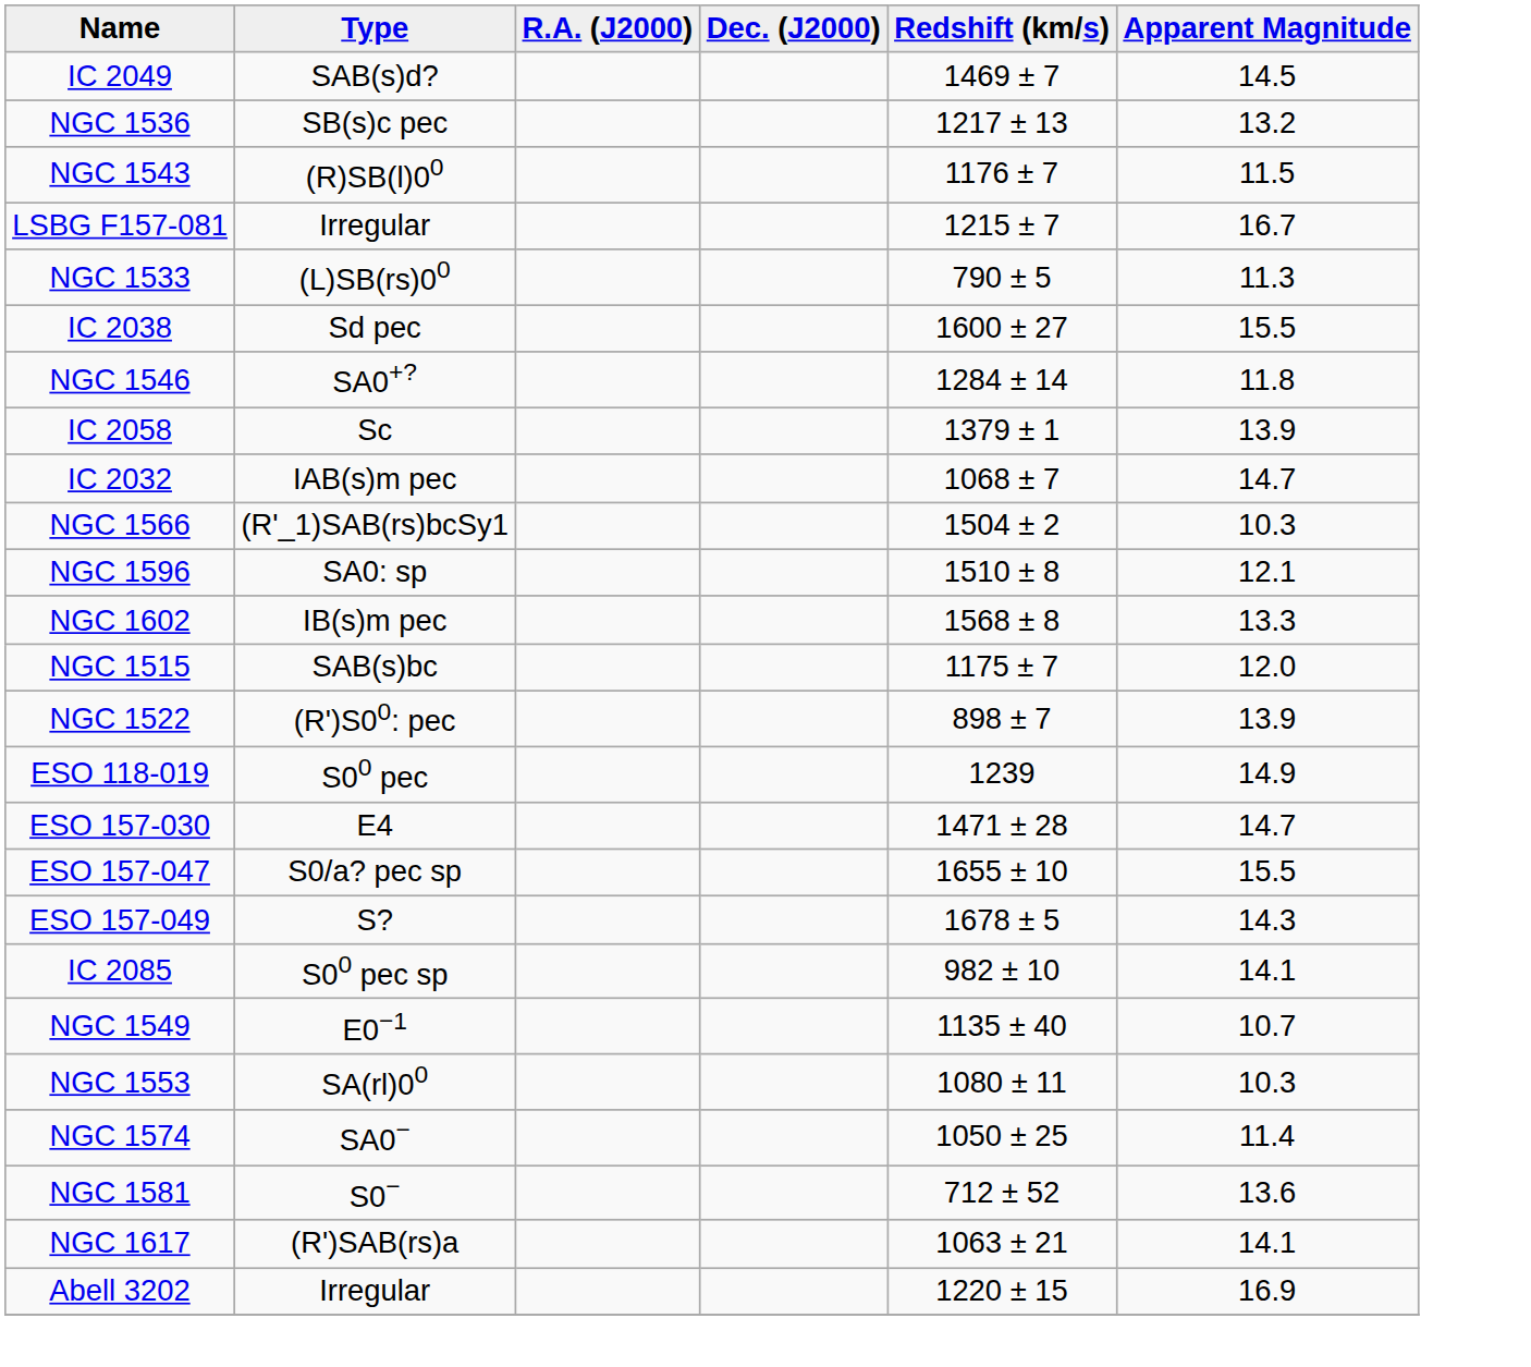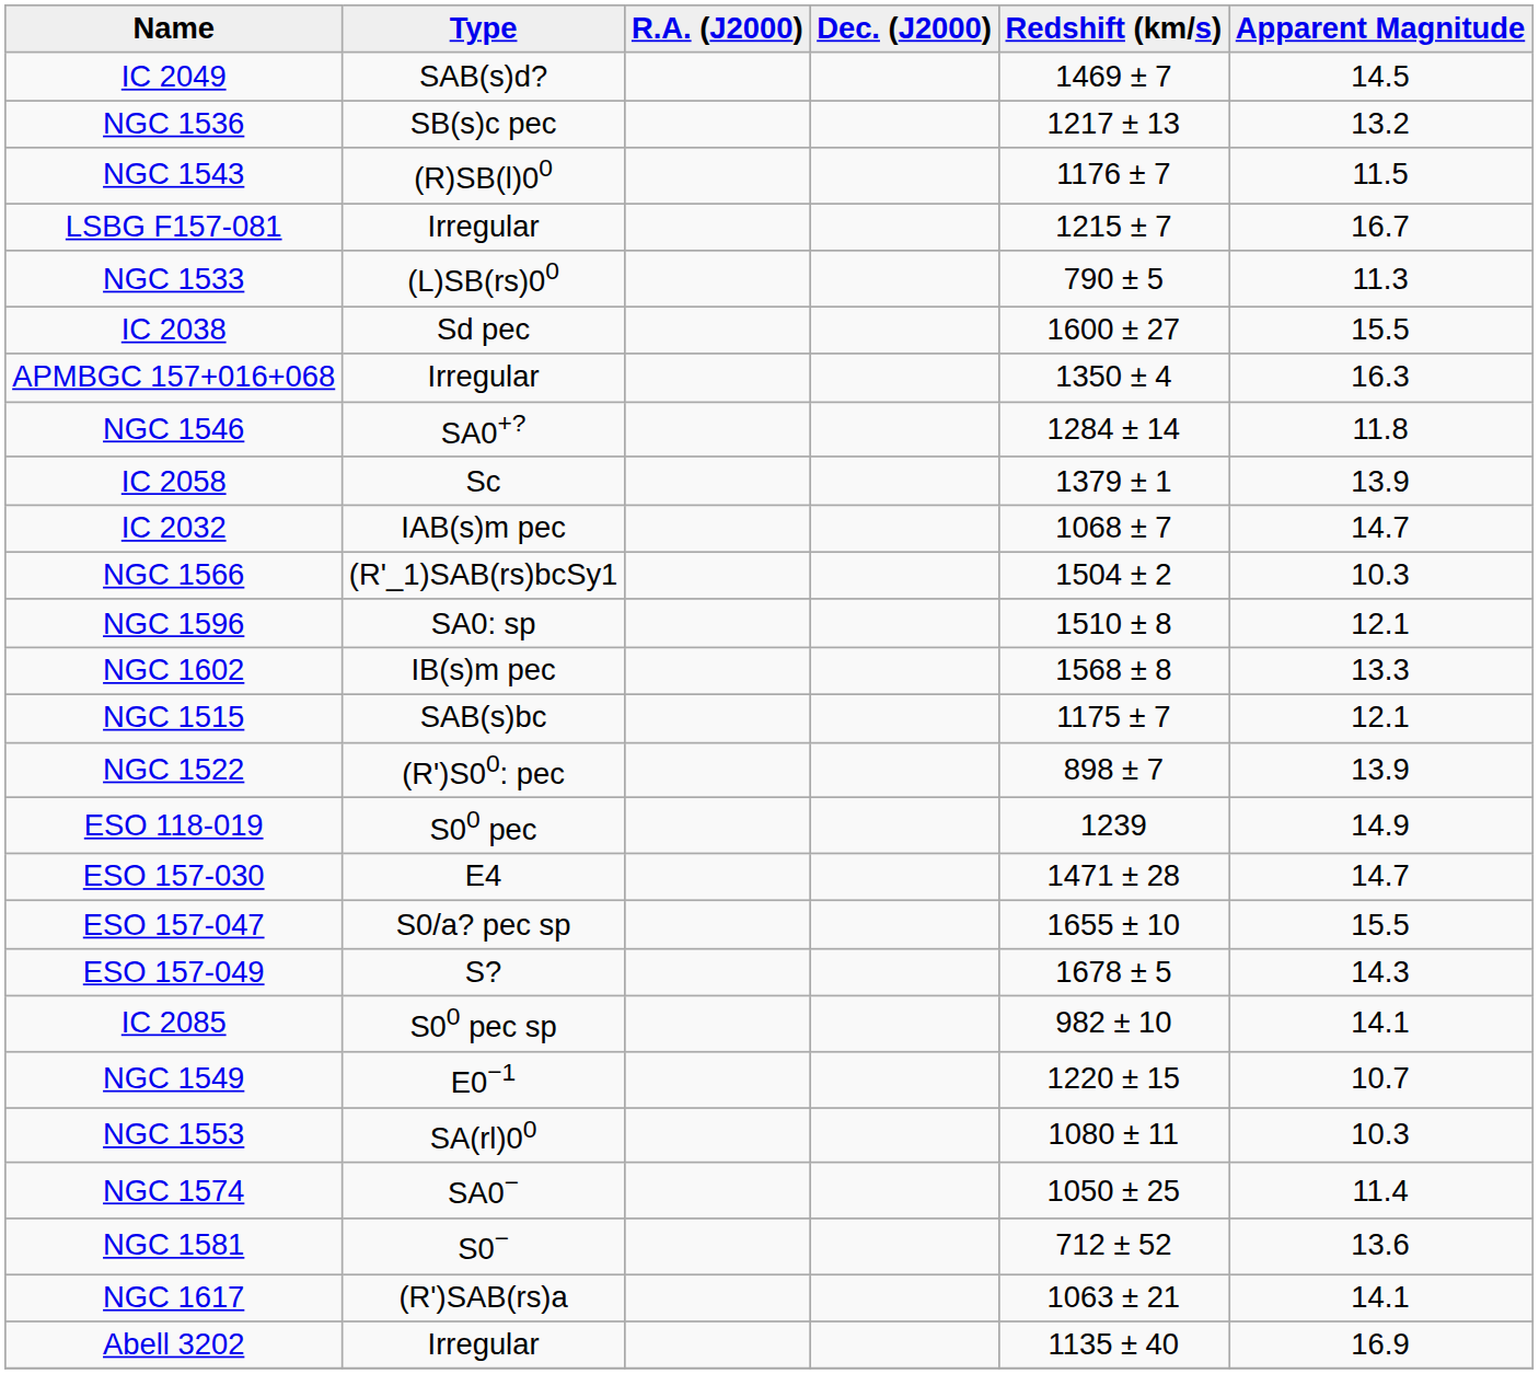+ row: APMBGC 157+016+068 | Irregular | 1350 ± 4 | 16.3
NGC 1515 | Apparent Magnitude: 12.0 -> 12.1
NGC 1549 | Redshift (km/s): 1135 ± 40 -> 1220 ± 15
Abell 3202 | Redshift (km/s): 1220 ± 15 -> 1135 ± 40
